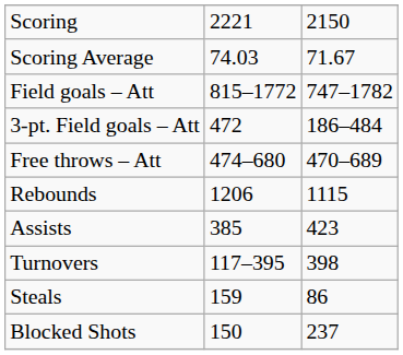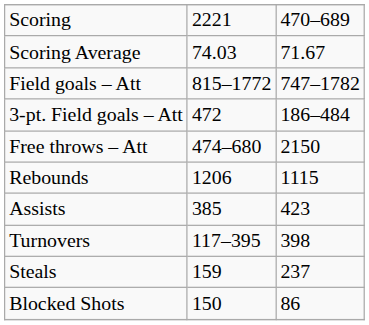Scoring | column 3: 2150 -> 470–689
Free throws – Att | column 3: 470–689 -> 2150
Steals | column 3: 86 -> 237
Blocked Shots | column 3: 237 -> 86
